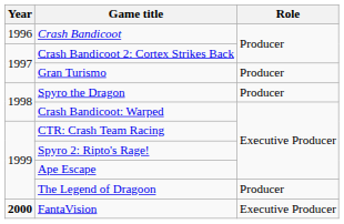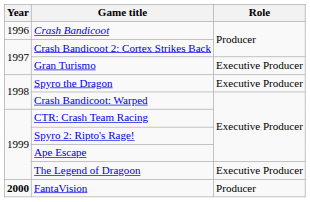Gran Turismo | Role: Producer -> Executive Producer
Spyro the Dragon | Role: Producer -> Executive Producer
The Legend of Dragoon | Role: Producer -> Executive Producer
FantaVision | Role: Executive Producer -> Producer
